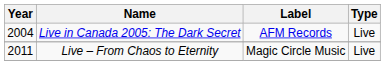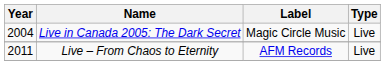Live in Canada 2005: The Dark Secret | Label: AFM Records -> Magic Circle Music
Live – From Chaos to Eternity | Label: Magic Circle Music -> AFM Records
